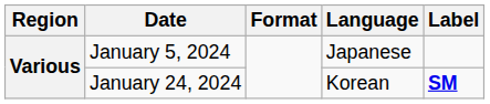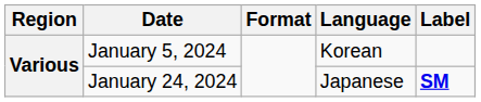January 5, 2024 | Language: Japanese -> Korean
January 24, 2024 | Language: Korean -> Japanese
